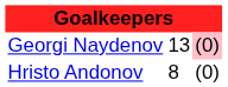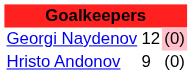Georgi Naydenov | column 2: 13 -> 12
Hristo Andonov | column 2: 8 -> 9
